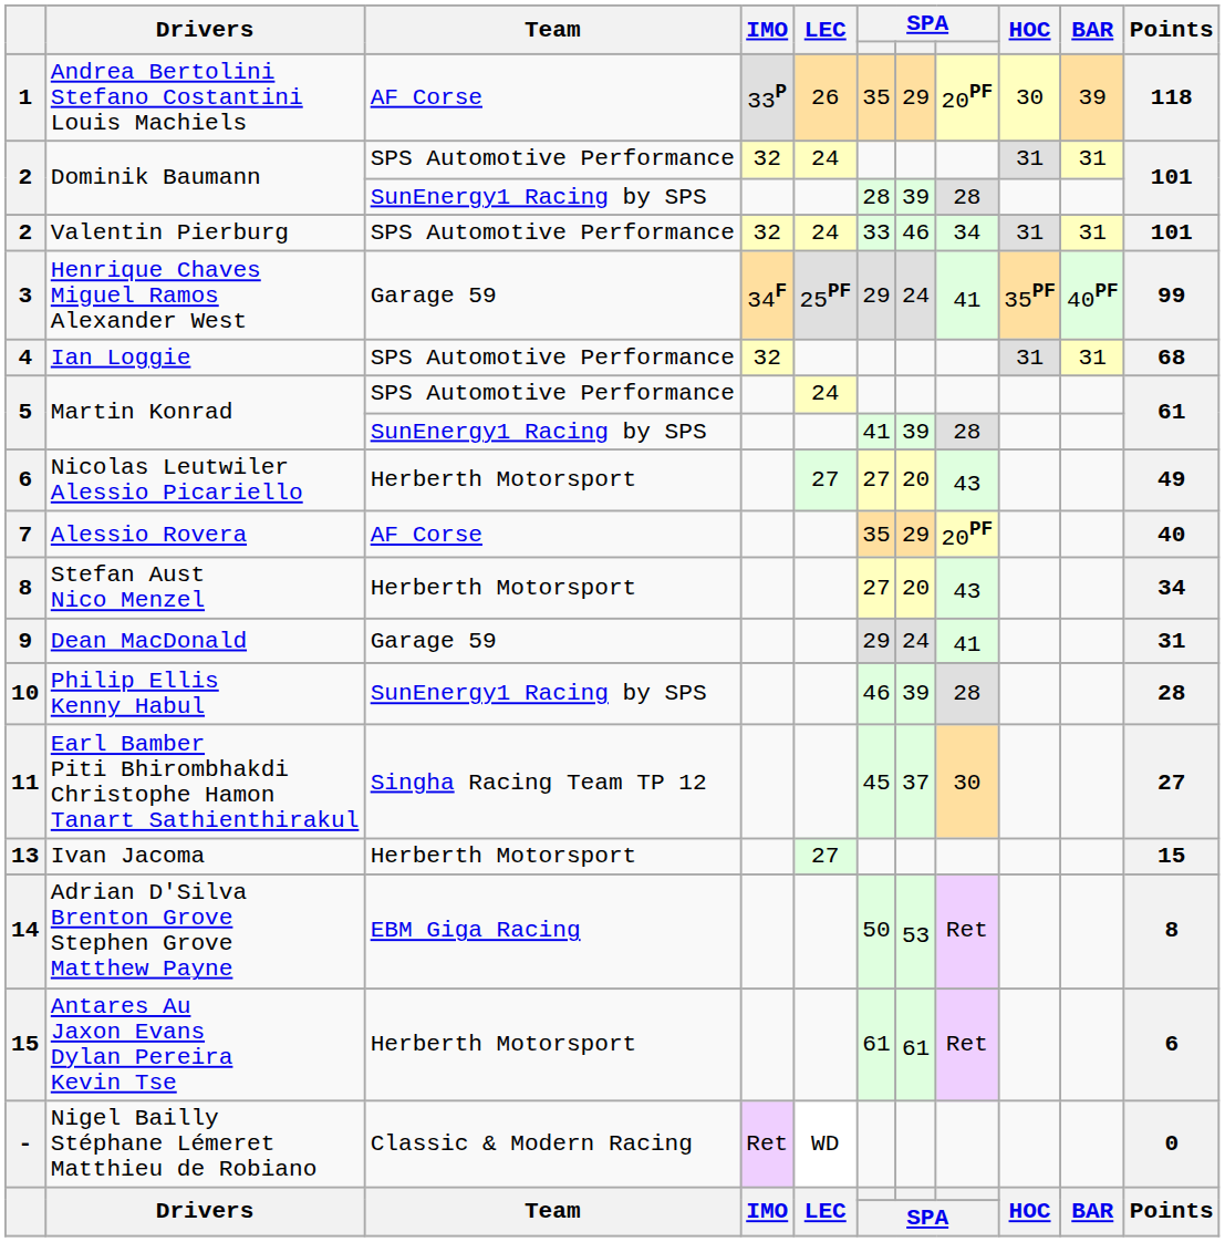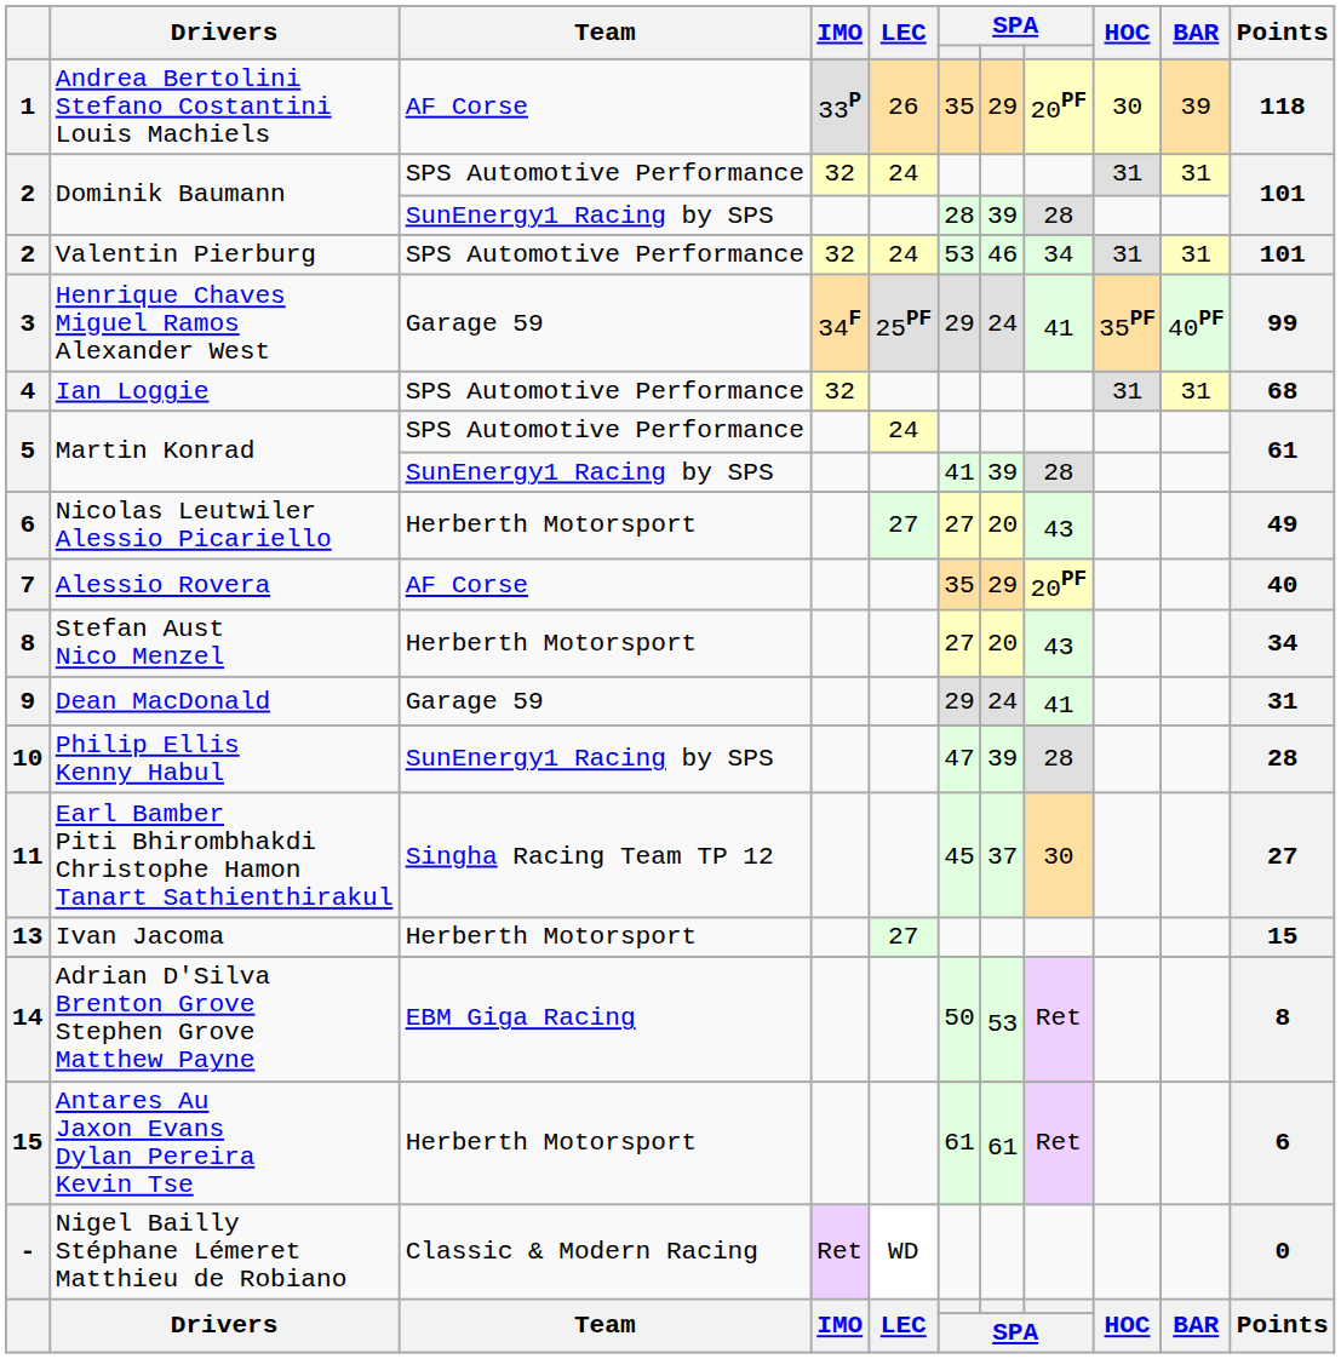Valentin Pierburg | column 6: 33 -> 53
Philip Ellis Kenny Habul | column 6: 46 -> 47
